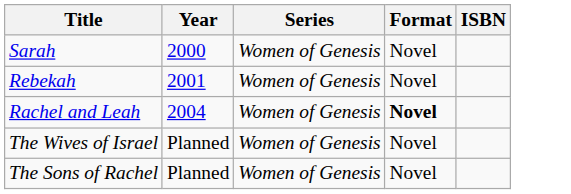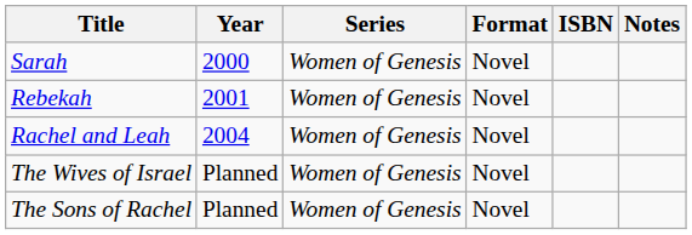+ column: Notes
Rachel and Leah | Format: bold -> normal
